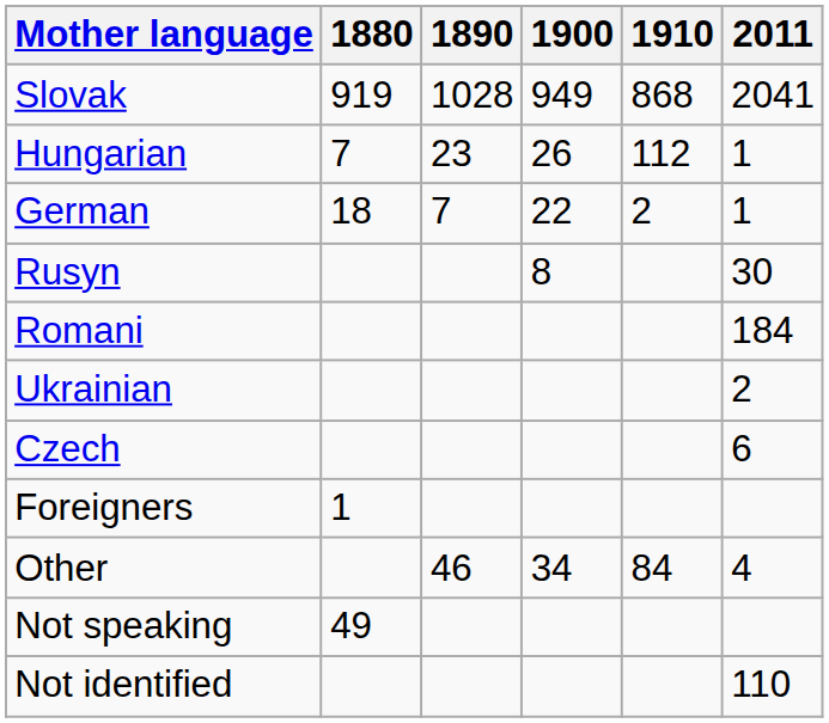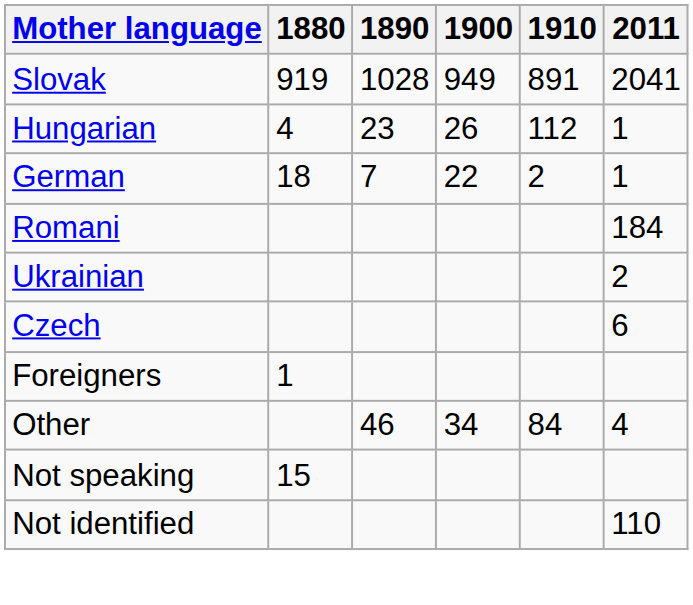Slovak | 1910: 868 -> 891
Hungarian | 1880: 7 -> 4
- row: Rusyn | 8 | 30
Not speaking | 1880: 49 -> 15
